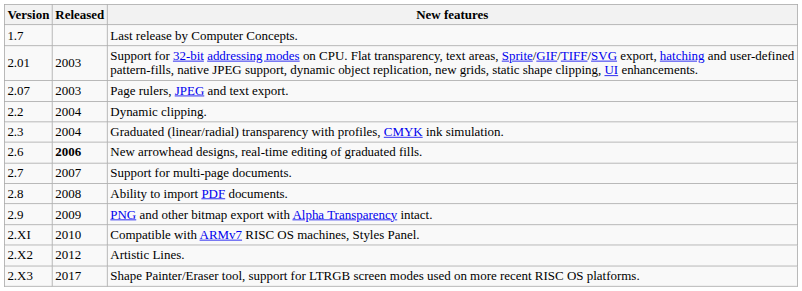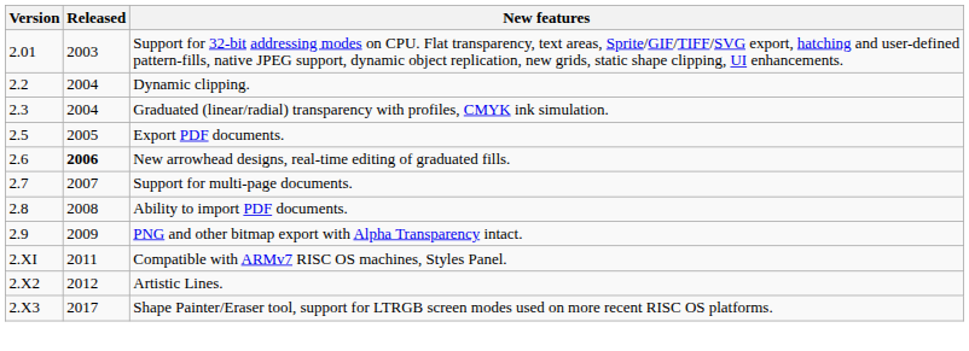- row: 1.7 | Last release by Computer Concepts.
- row: 2.07 | 2003 | Page rulers, JPEG and text export.
+ row: 2.5 | 2005 | Export PDF documents.
Compatible with ARMv7 RISC OS machines, Styles Panel. | Released: 2010 -> 2011
